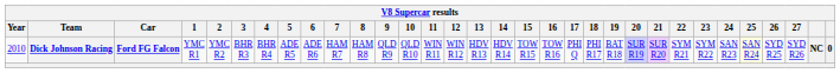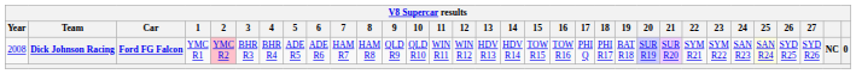Dick Johnson Racing | Year: 2010 -> 2008
Dick Johnson Racing | 2: no background -> pink background
